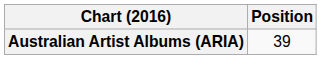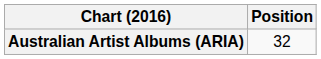Australian Artist Albums (ARIA) | Position: 39 -> 32
